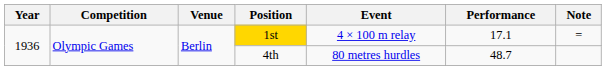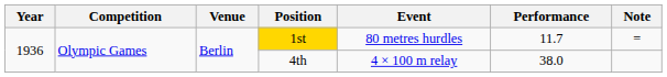1st | Event: 4 × 100 m relay -> 80 metres hurdles
1st | Performance: 17.1 -> 11.7
4th | Event: 80 metres hurdles -> 4 × 100 m relay
4th | Performance: 48.7 -> 38.0
